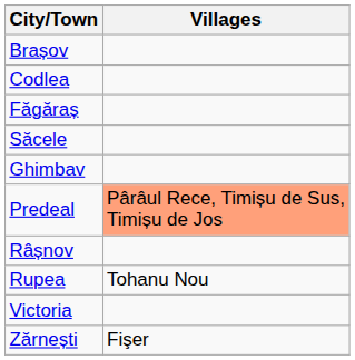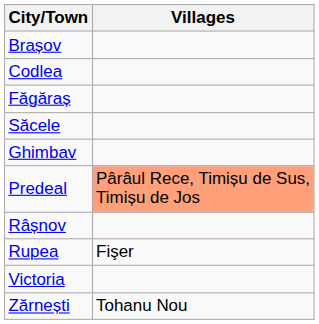Rupea | column 2: Tohanu Nou -> Fişer
Zărnești | column 2: Fişer -> Tohanu Nou
